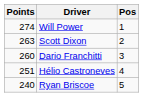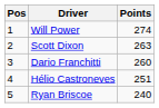columns swapped: Pos <-> Points
